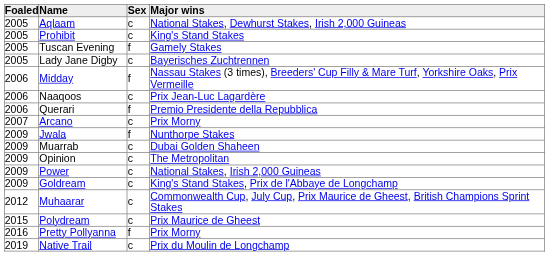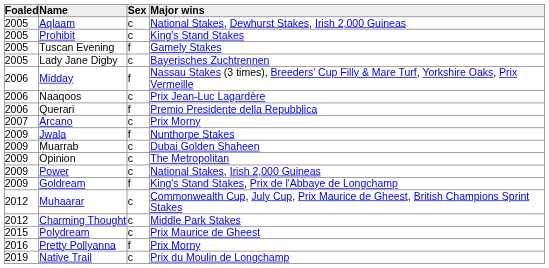Goldream | Sex: c -> f
+ row: 2012 | Charming Thought | c | Middle Park Stakes
